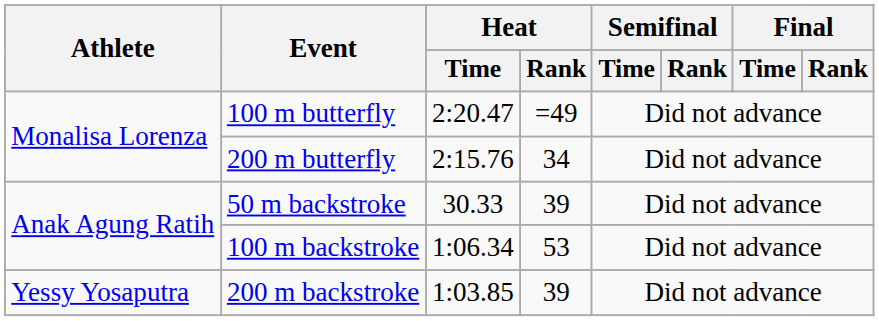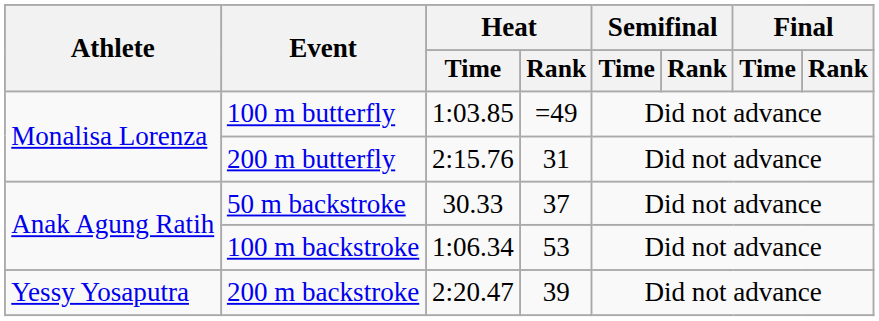100 m butterfly | Heat / Time: 2:20.47 -> 1:03.85
200 m butterfly | Heat / Rank: 34 -> 31
50 m backstroke | Heat / Rank: 39 -> 37
200 m backstroke | Heat / Time: 1:03.85 -> 2:20.47
